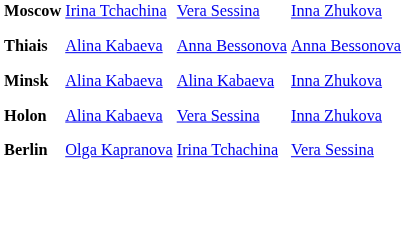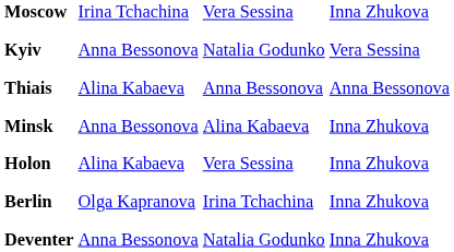+ row: Kyiv | Anna Bessonova | Natalia Godunko | Vera Sessina
Minsk | column 2: Alina Kabaeva -> Anna Bessonova
Berlin | column 4: Vera Sessina -> Inna Zhukova
+ row: Deventer | Anna Bessonova | Natalia Godunko | Inna Zhukova
